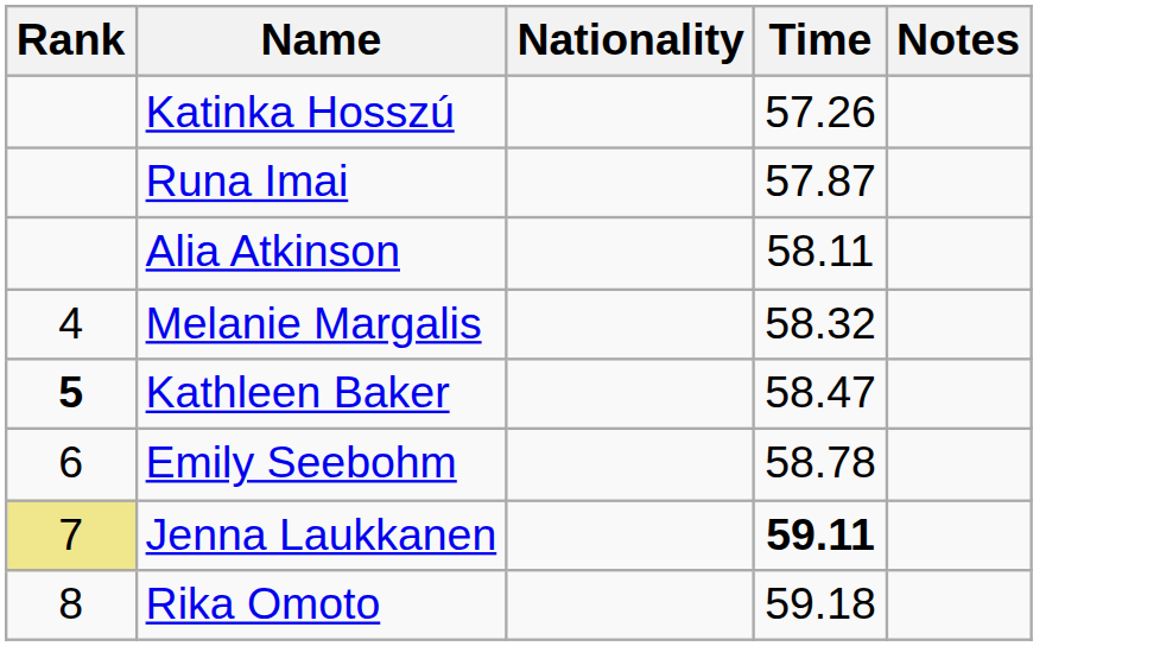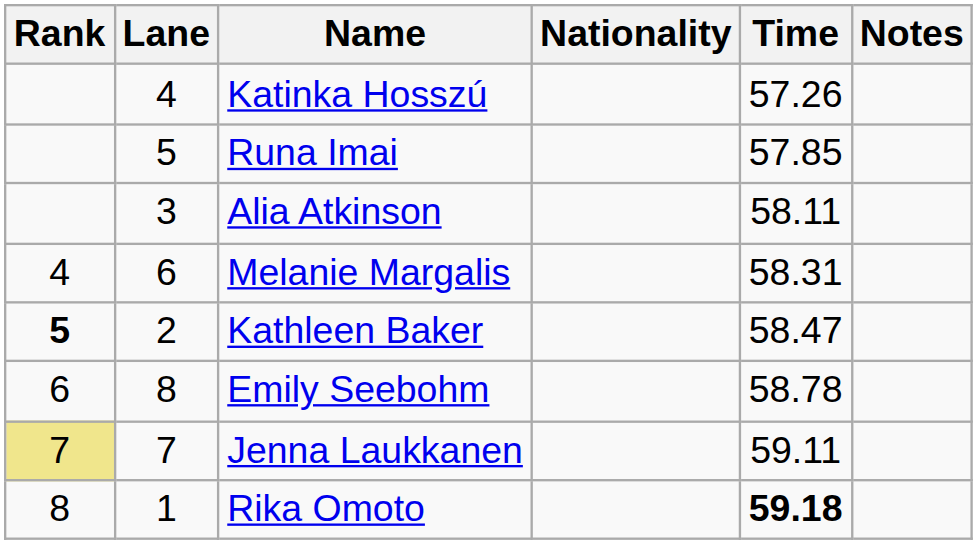+ column: Lane | 4 | 5 | 3 | 6 | 2 | 8 | 7 | 1
Runa Imai | Time: 57.87 -> 57.85
Melanie Margalis | Time: 58.32 -> 58.31
Jenna Laukkanen | Time: bold -> normal
Rika Omoto | Time: normal -> bold
